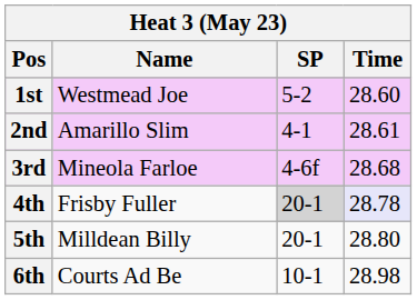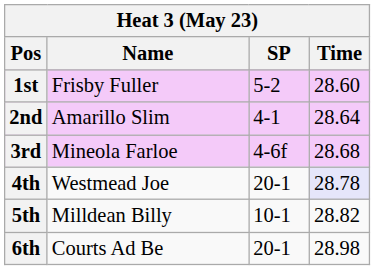1st | Name: Westmead Joe -> Frisby Fuller
2nd | Time: 28.61 -> 28.64
4th | Name: Frisby Fuller -> Westmead Joe
4th | SP: lightgrey background -> no background
5th | SP: 20-1 -> 10-1
5th | Time: 28.80 -> 28.82
6th | SP: 10-1 -> 20-1
